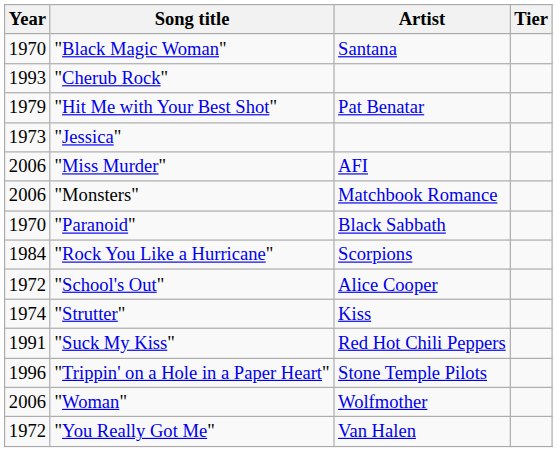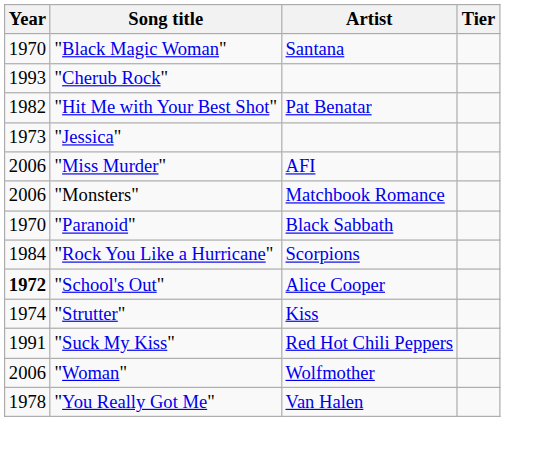"Hit Me with Your Best Shot" | Year: 1979 -> 1982
"School's Out" | Year: normal -> bold
- row: 1996 | "Trippin' on a Hole in a Paper Heart" | Stone Temple Pilots
"You Really Got Me" | Year: 1972 -> 1978
